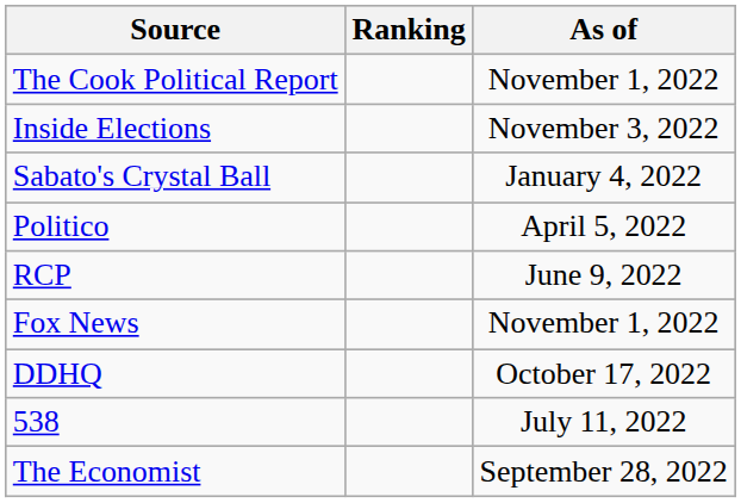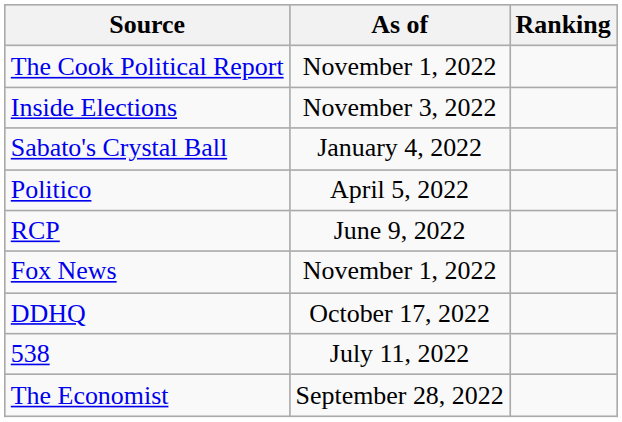columns swapped: Ranking <-> As of
